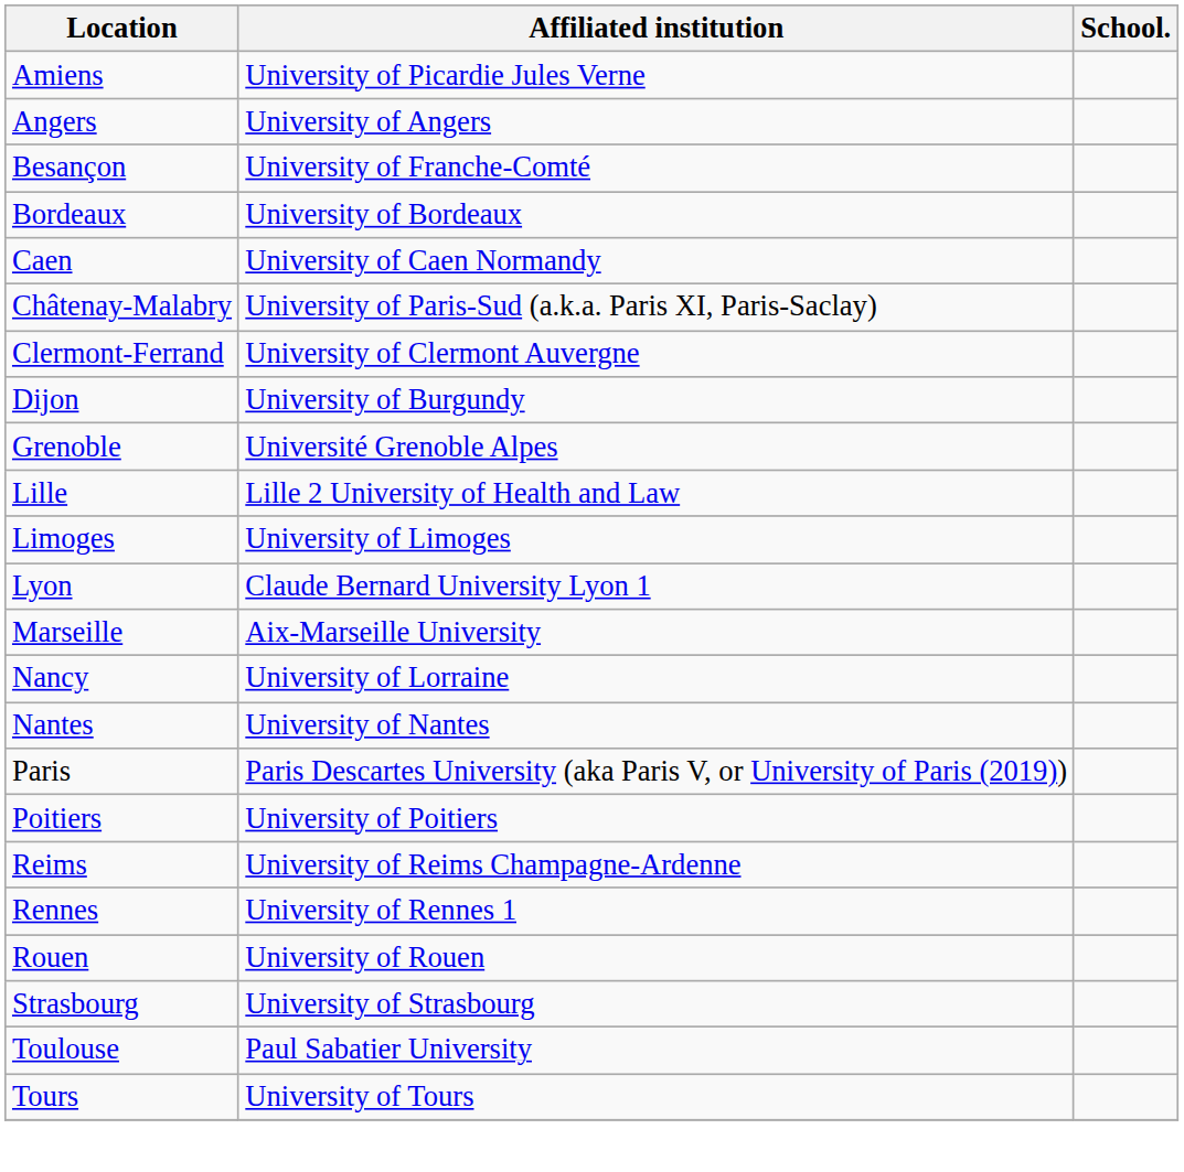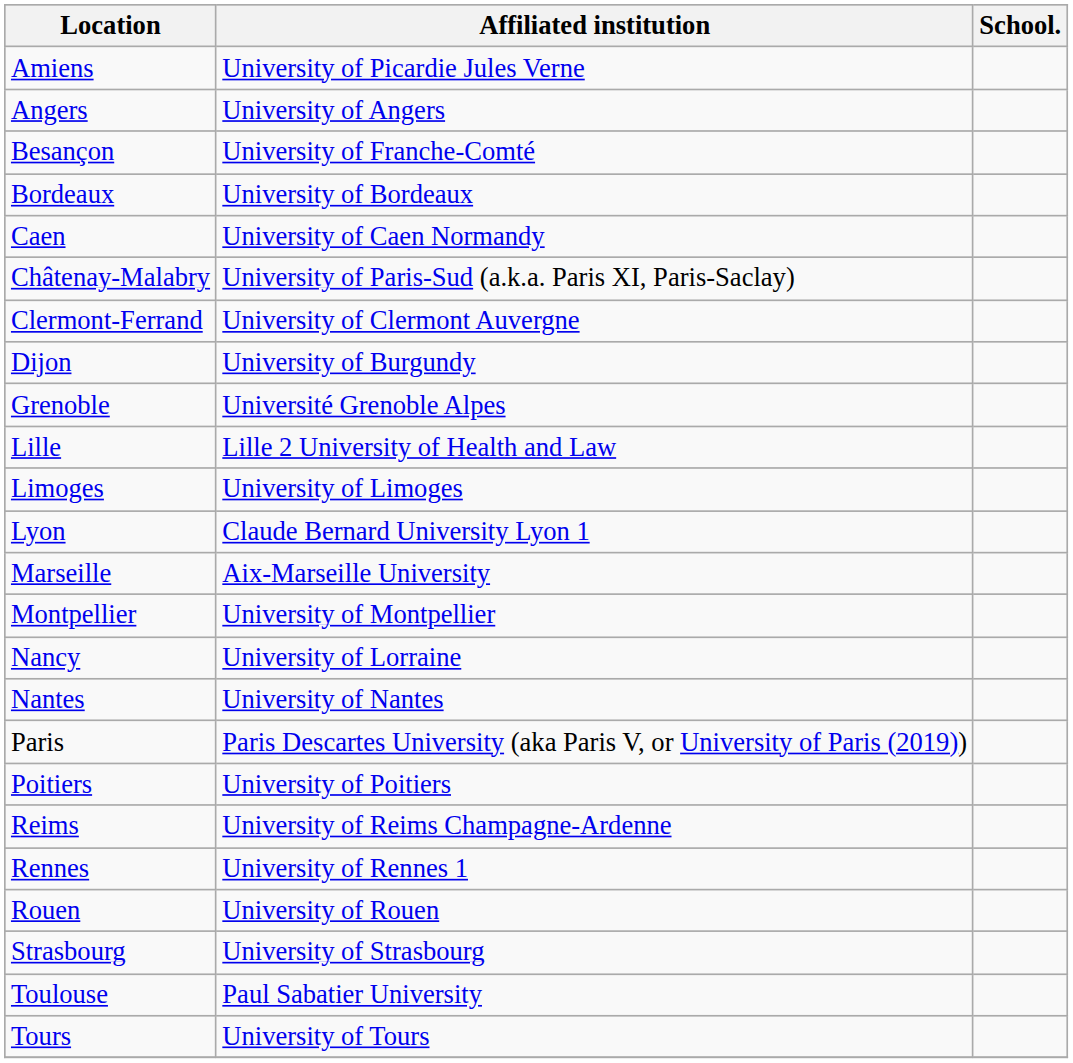+ row: Montpellier | University of Montpellier
